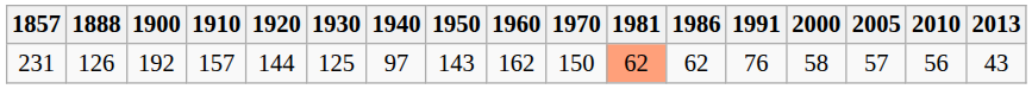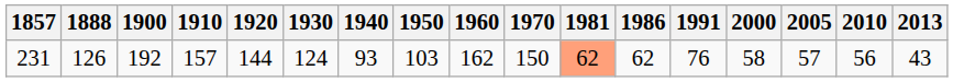231 | 1930: 125 -> 124
231 | 1940: 97 -> 93
231 | 1950: 143 -> 103
